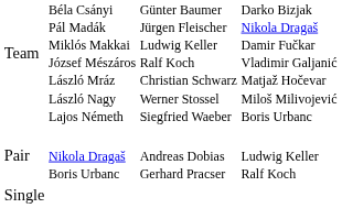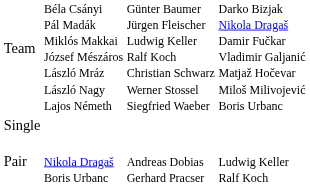rows swapped: Pair <-> Single
